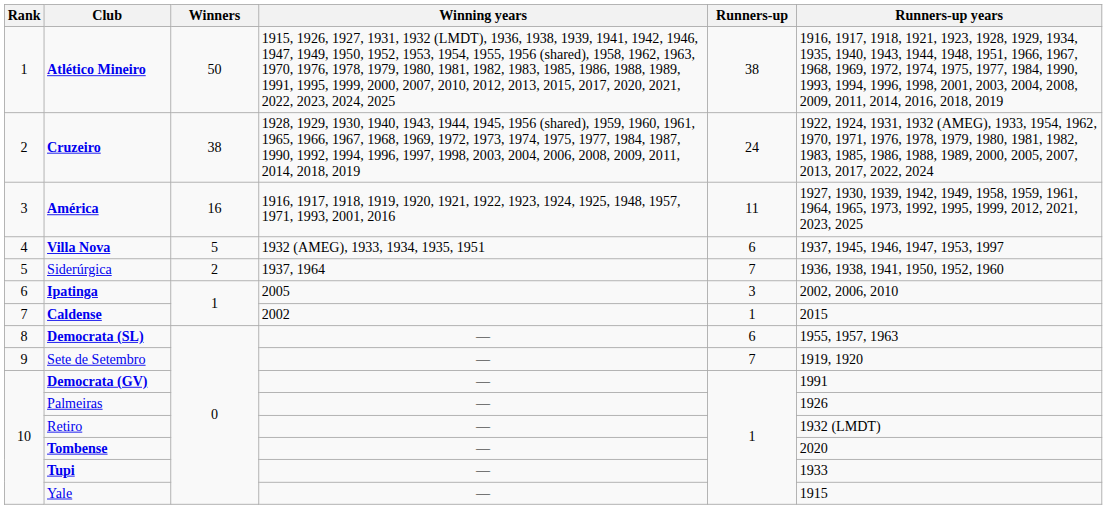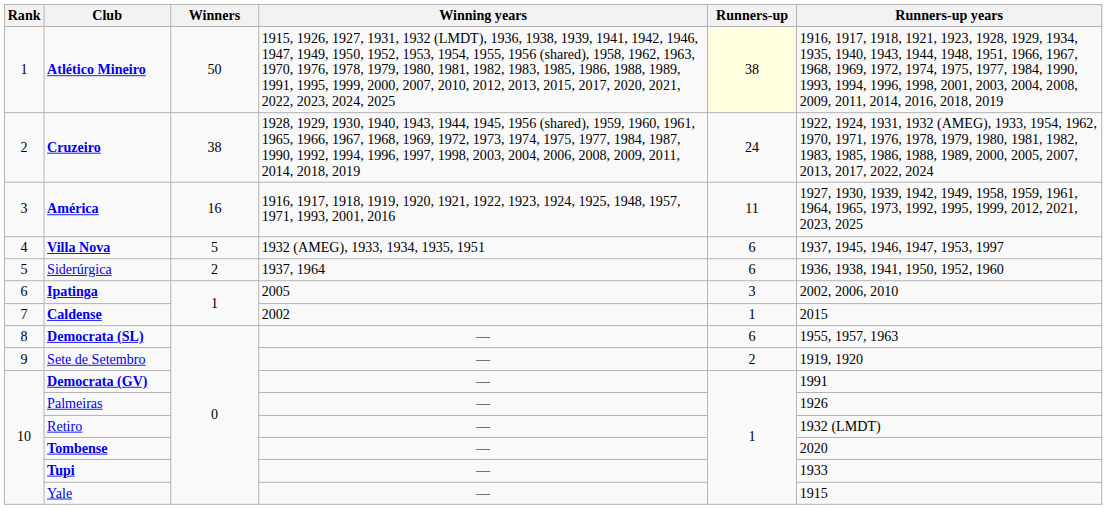Atlético Mineiro | Runners-up: no background -> lightyellow background
Siderúrgica | Runners-up: 7 -> 6
Sete de Setembro | Runners-up: 7 -> 2
